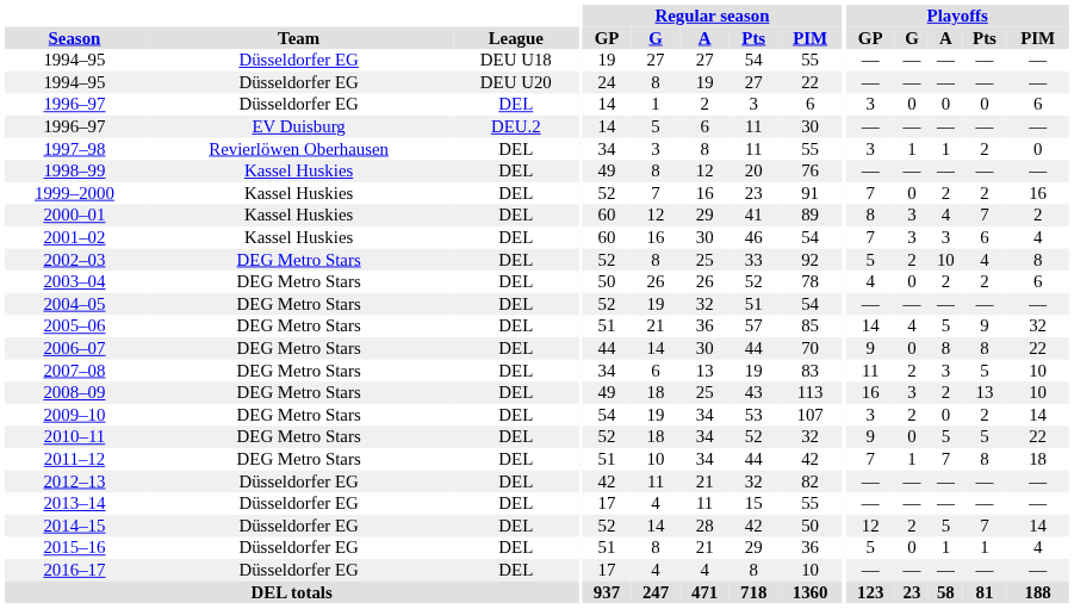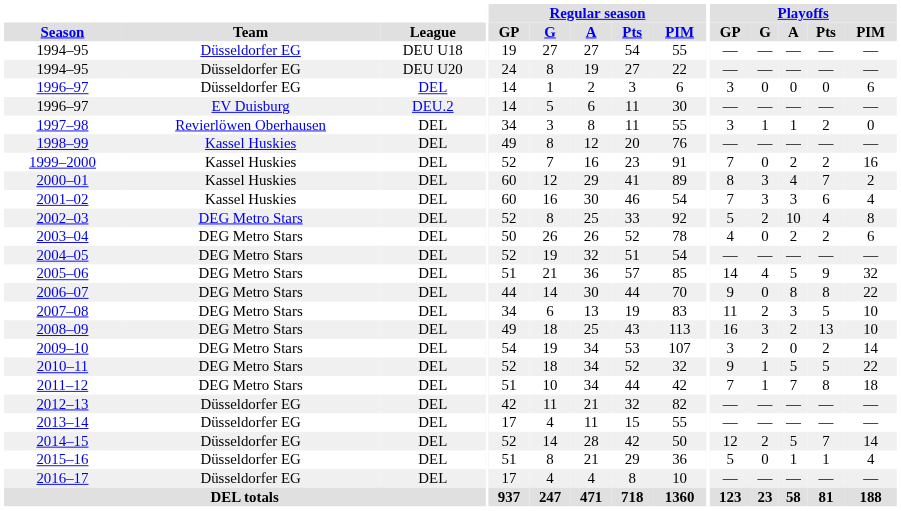2010–11 | Playoffs / G: 0 -> 1
